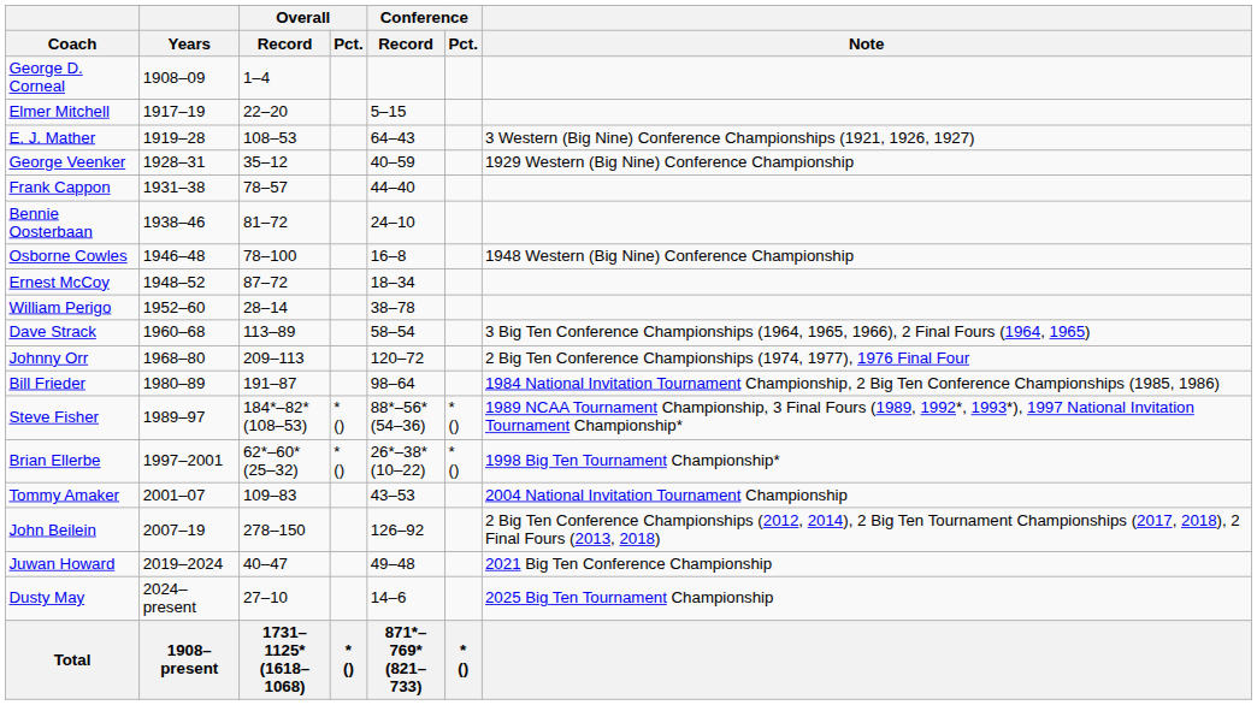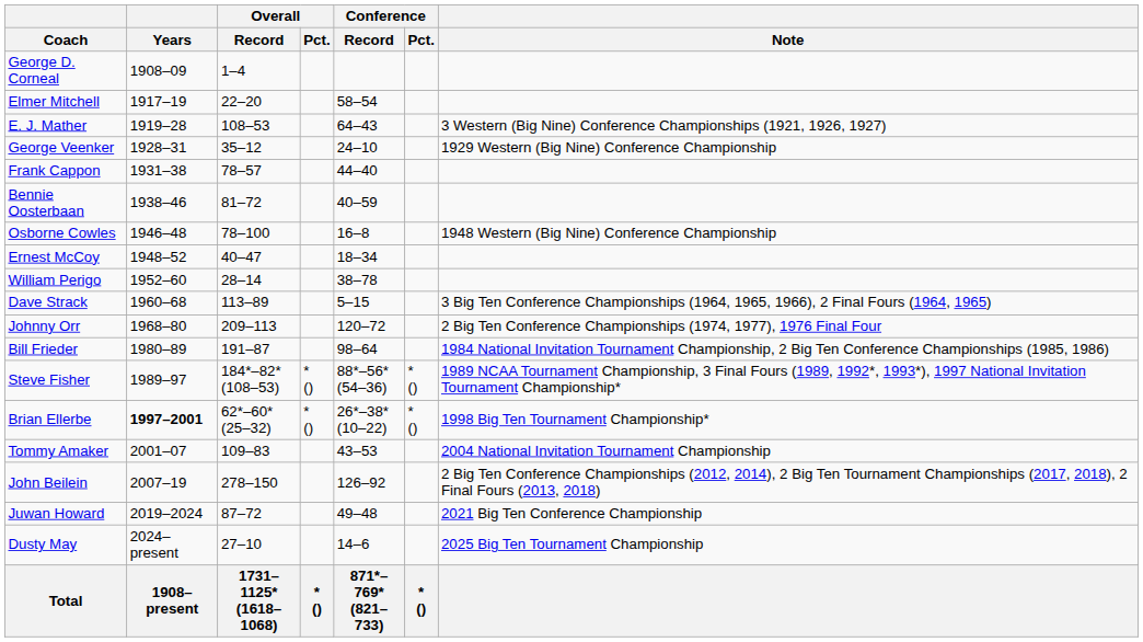Elmer Mitchell | Conference / Record: 5–15 -> 58–54
George Veenker | Conference / Record: 40–59 -> 24–10
Bennie Oosterbaan | Conference / Record: 24–10 -> 40–59
Ernest McCoy | Overall / Record: 87–72 -> 40–47
Dave Strack | Conference / Record: 58–54 -> 5–15
Brian Ellerbe | Years: normal -> bold
Juwan Howard | Overall / Record: 40–47 -> 87–72
